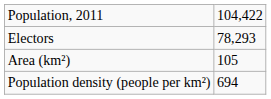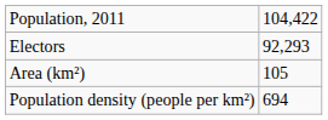Electors | column 2: 78,293 -> 92,293
